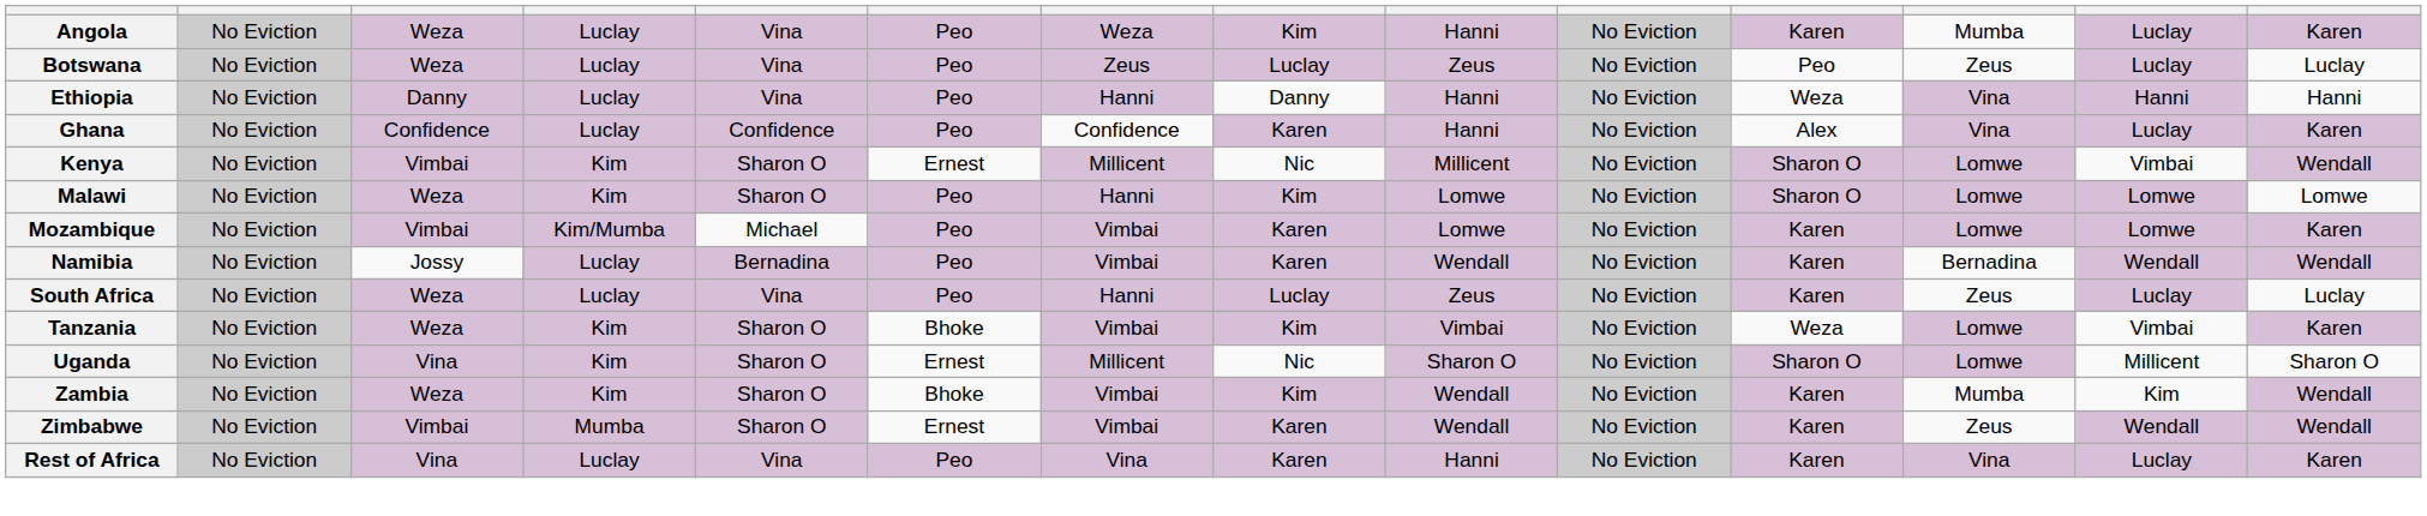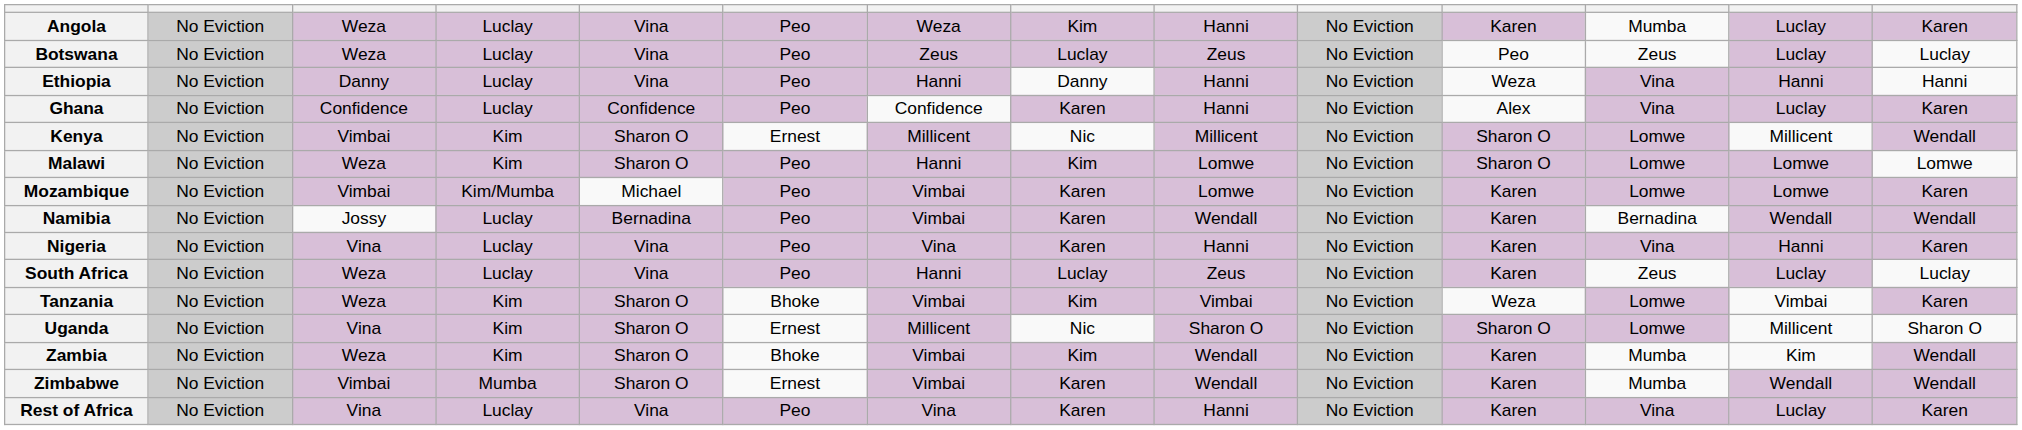Kenya | column 13: Vimbai -> Millicent
+ row: Nigeria | No Eviction | Vina | Luclay | Vina | Peo | Vina | Karen | Hanni | No Eviction | Karen | Vina | Hanni | Karen
Zimbabwe | column 12: Zeus -> Mumba
